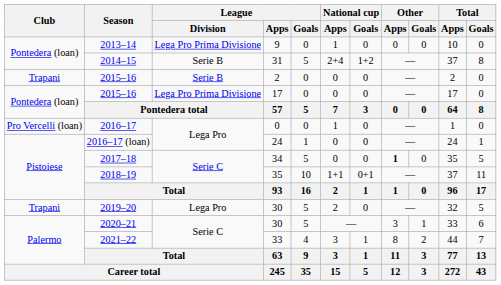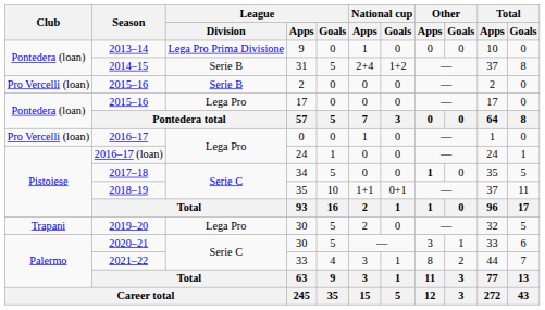2015–16 / 2 | Club: Trapani -> Pro Vercelli (loan)
2015–16 / 17 | League / Division: Lega Pro Prima Divisione -> Lega Pro
